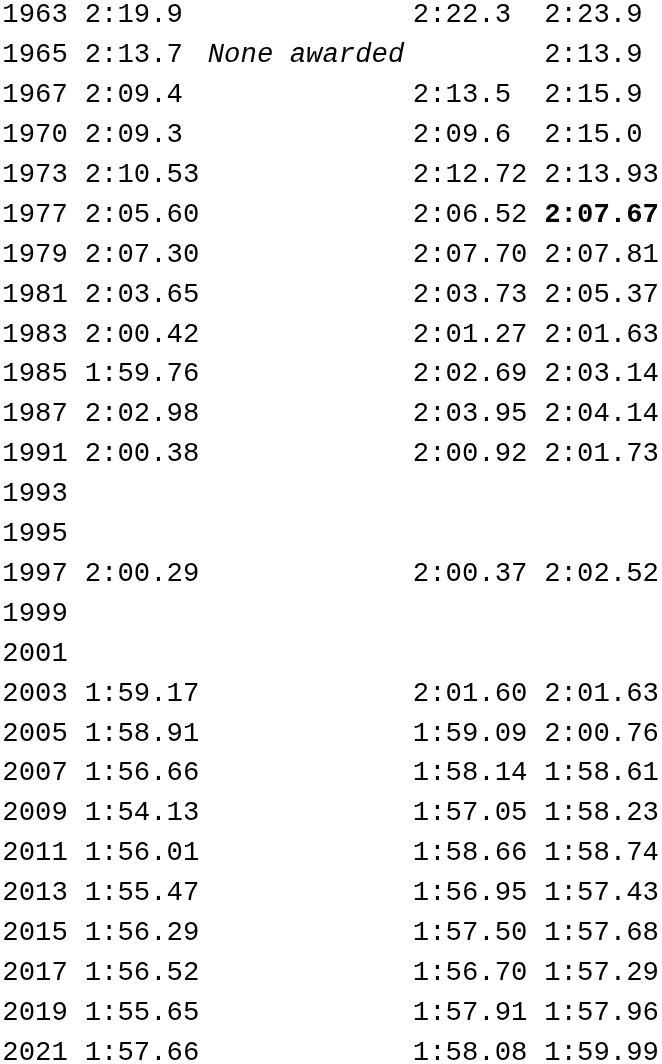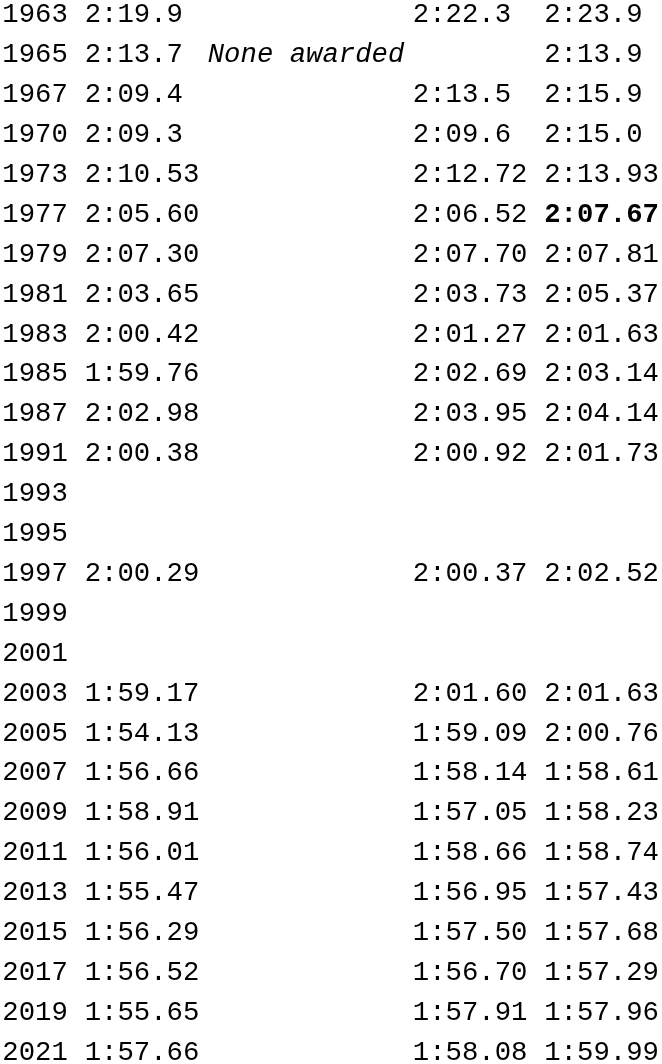2005 | column 3: 1:58.91 -> 1:54.13
2009 | column 3: 1:54.13 -> 1:58.91
